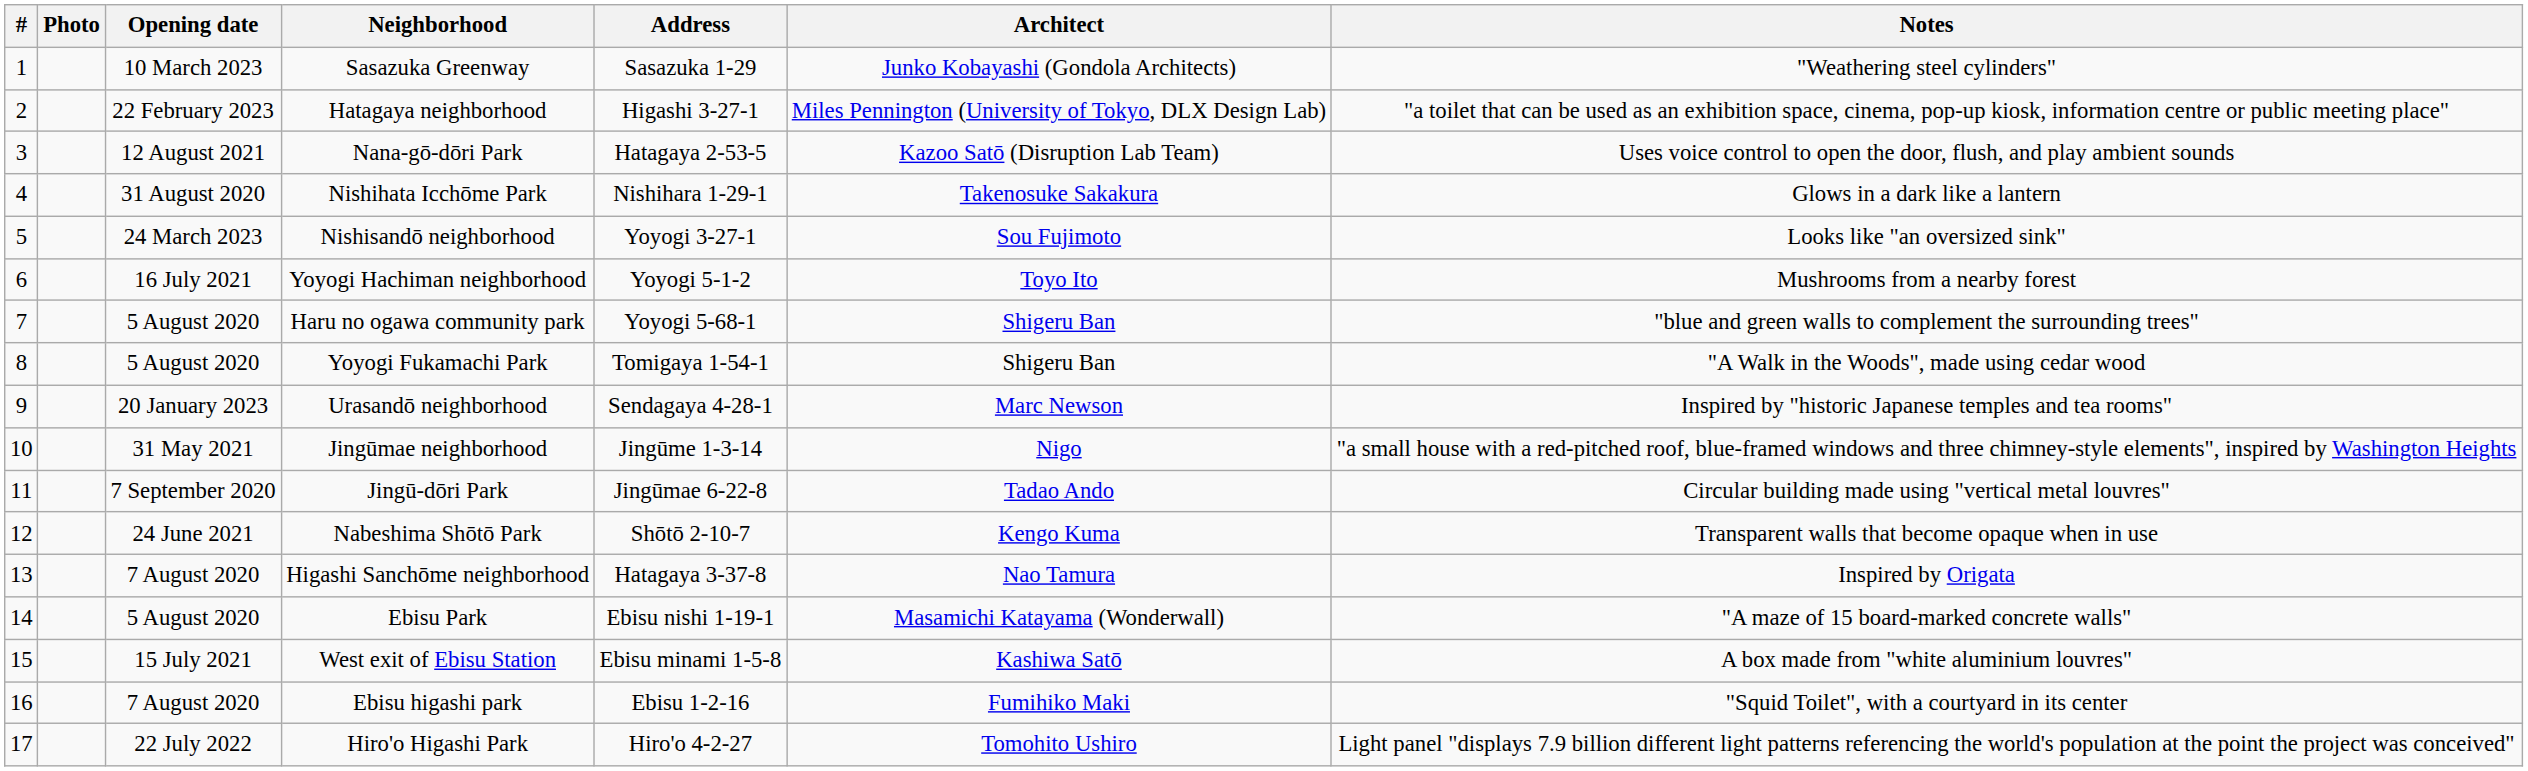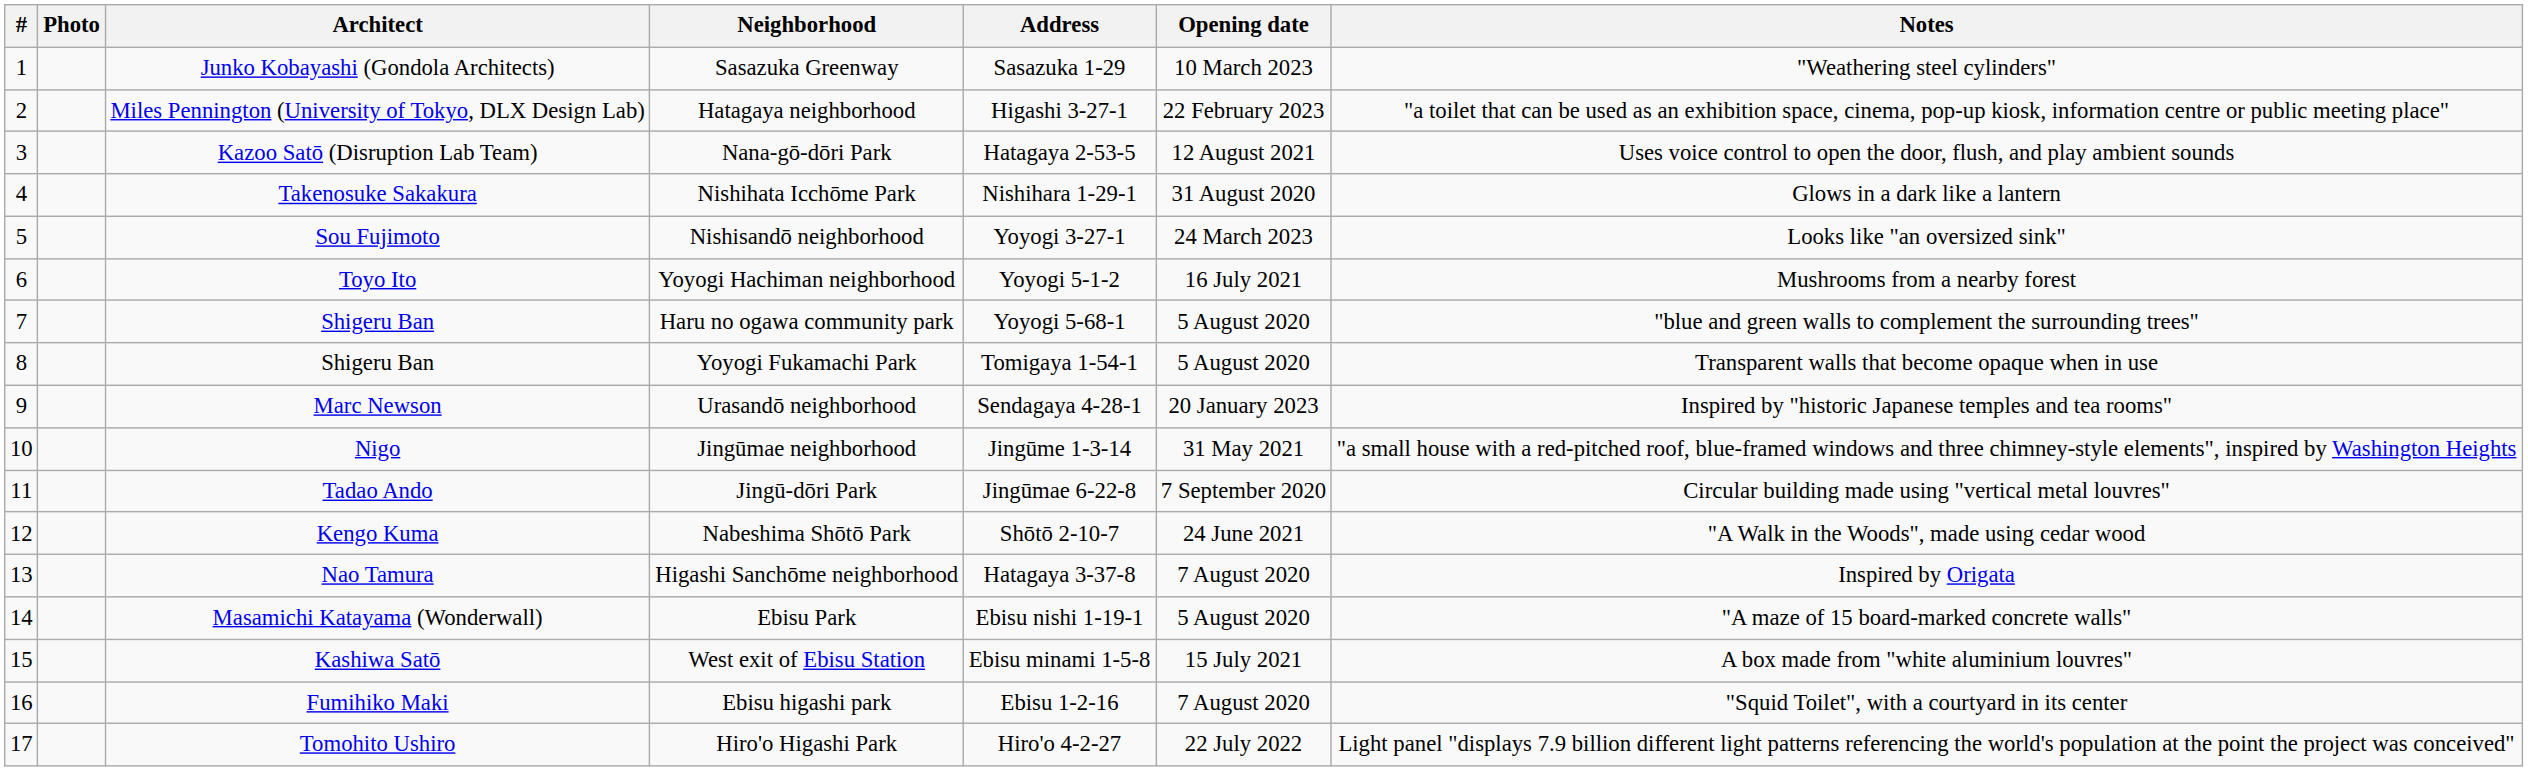columns swapped: Architect <-> Opening date
Yoyogi Fukamachi Park | Notes: "A Walk in the Woods", made using cedar wood -> Transparent walls that become opaque when in use
Nabeshima Shōtō Park | Notes: Transparent walls that become opaque when in use -> "A Walk in the Woods", made using cedar wood
